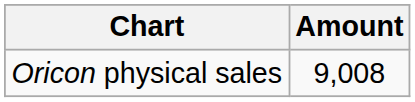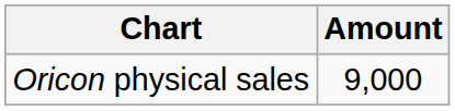Oricon physical sales | Amount: 9,008 -> 9,000
